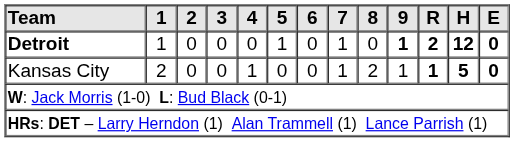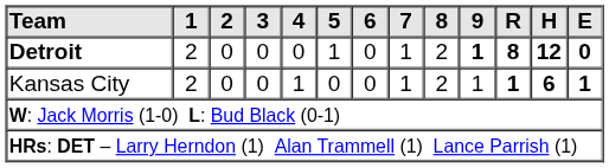Detroit | 1: 1 -> 2
Detroit | 8: 0 -> 2
Detroit | R: 2 -> 8
Kansas City | H: 5 -> 6
Kansas City | E: 0 -> 1
